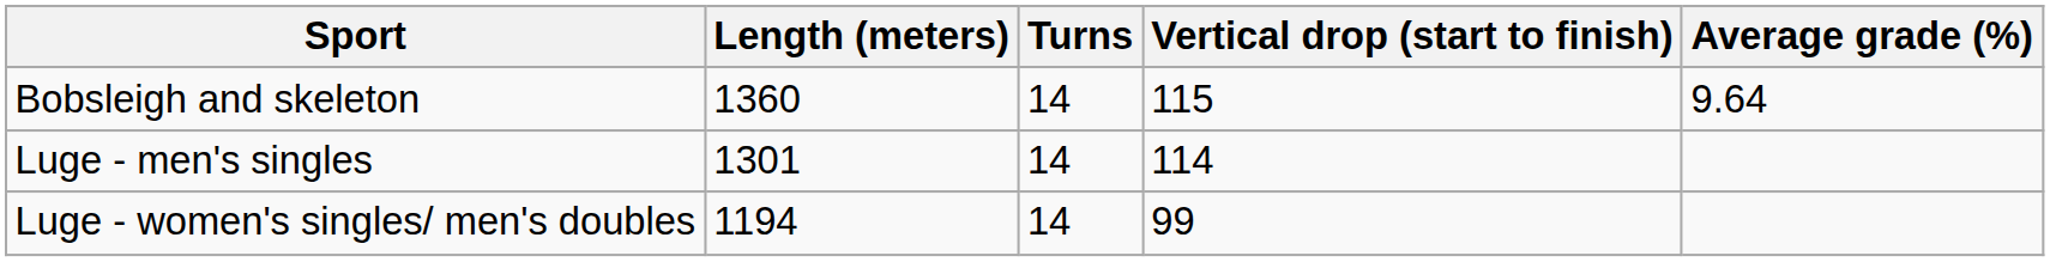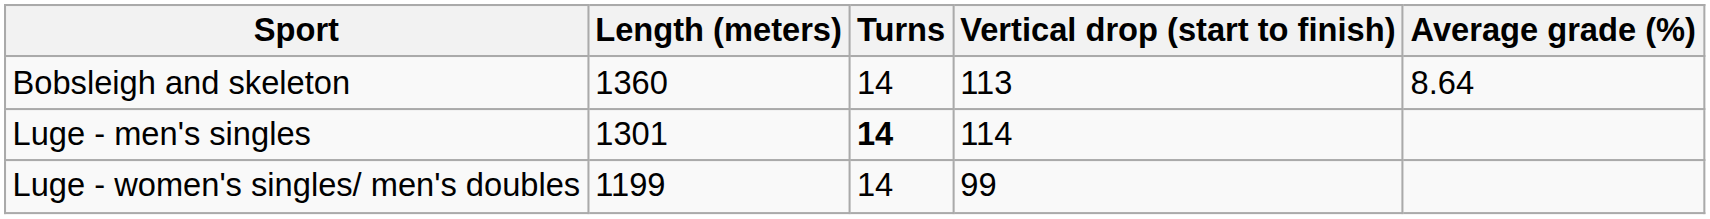Bobsleigh and skeleton | Vertical drop (start to finish): 115 -> 113
Bobsleigh and skeleton | Average grade (%): 9.64 -> 8.64
Luge - men's singles | Turns: normal -> bold
Luge - women's singles/ men's doubles | Length (meters): 1194 -> 1199
